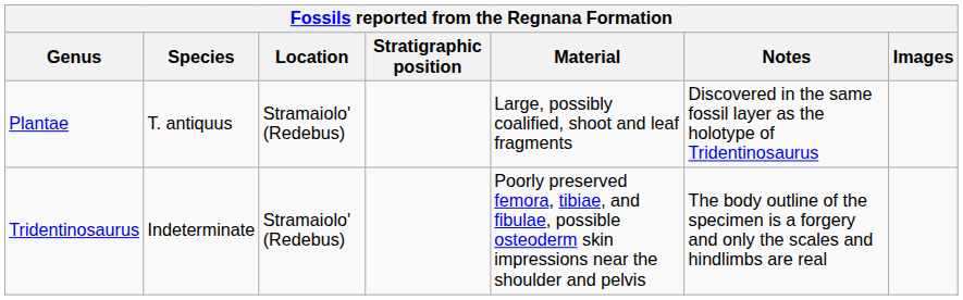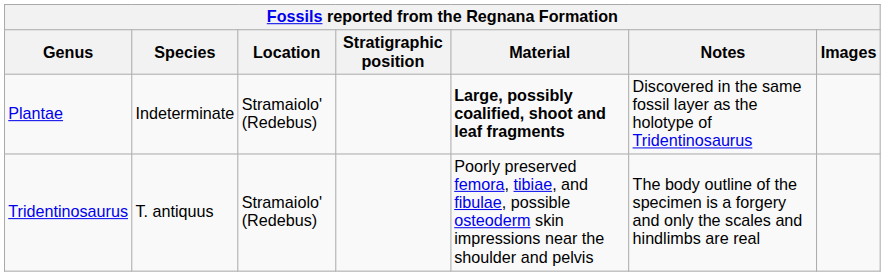Plantae | Species: T. antiquus -> Indeterminate
Plantae | Material: normal -> bold
Tridentinosaurus | Species: Indeterminate -> T. antiquus
